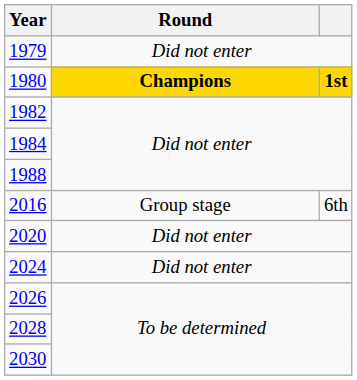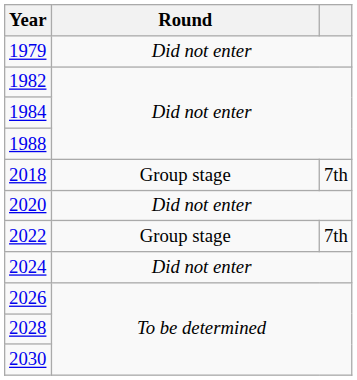- row: 1980 | Champions | 1st
- row: 2016 | Group stage | 6th
+ row: 2018 | Group stage | 7th
+ row: 2022 | Group stage | 7th
